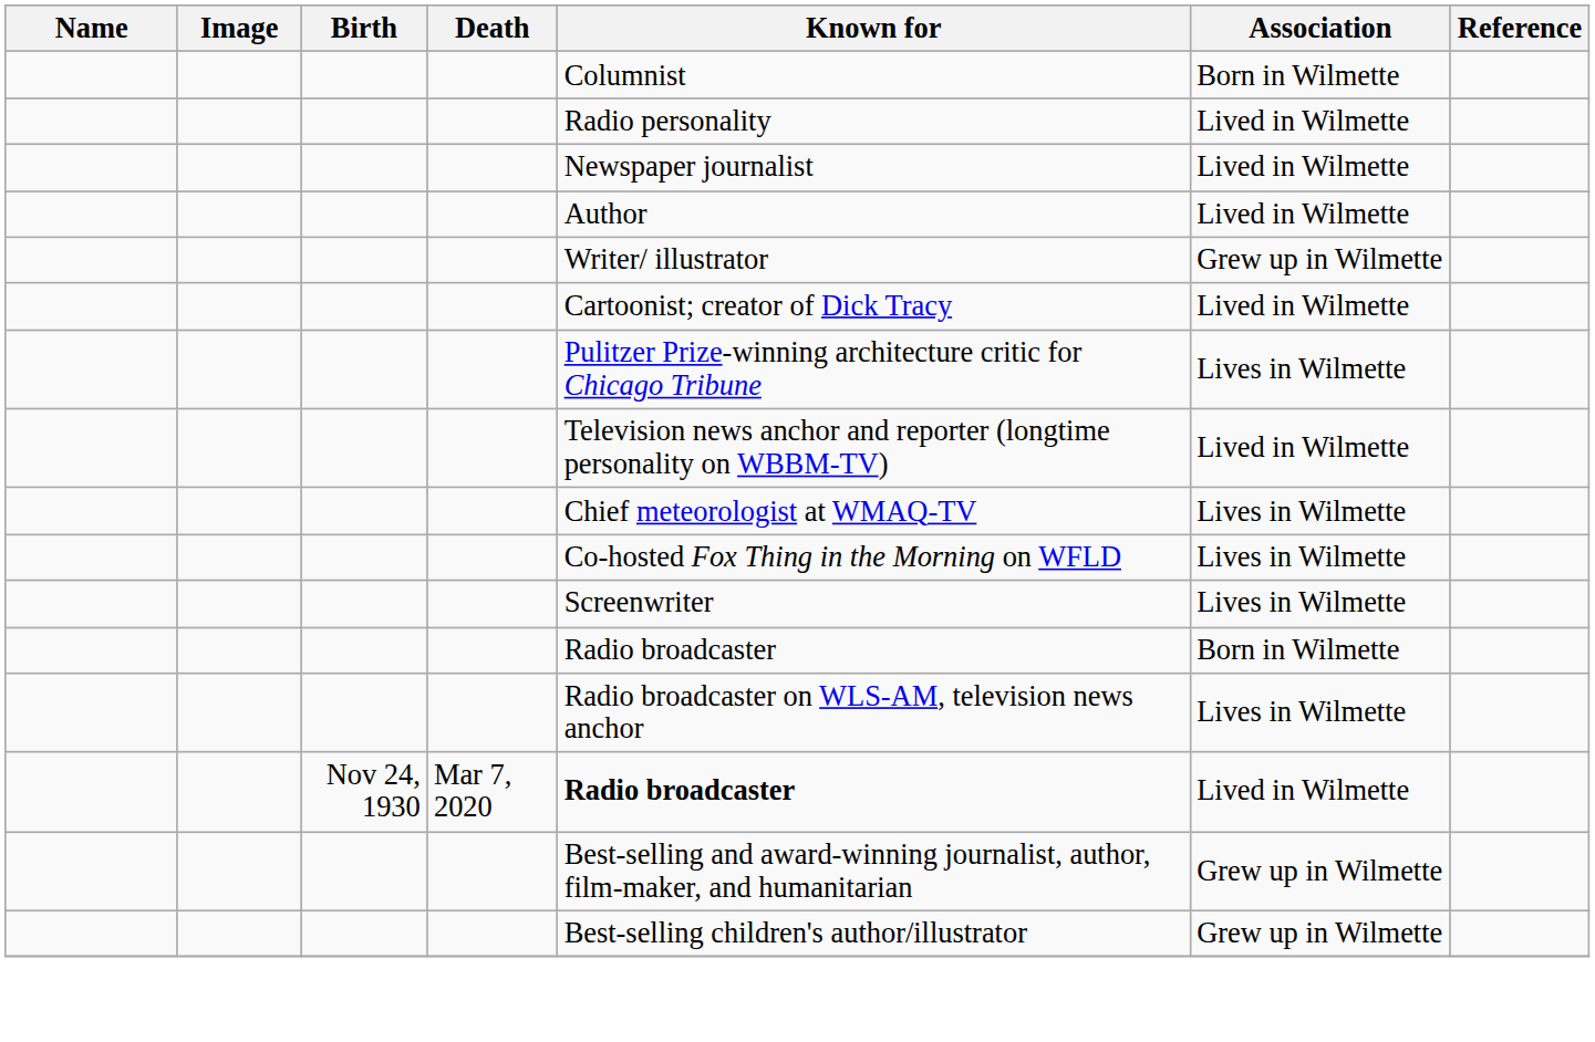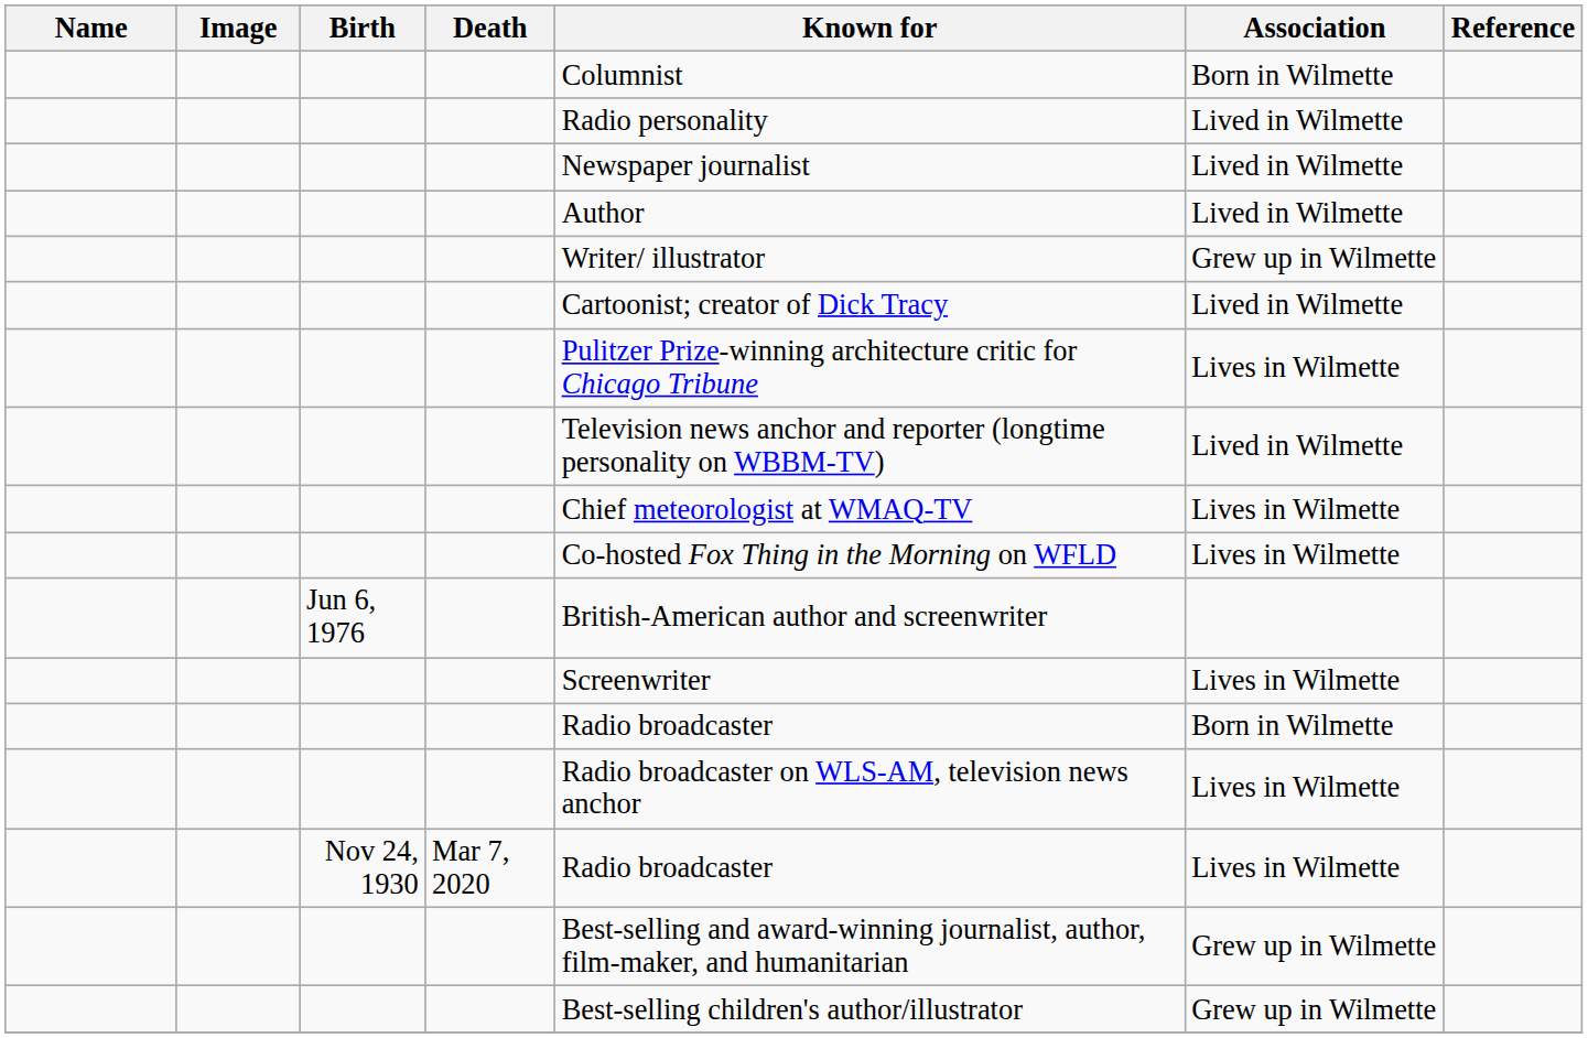+ row: Jun 6, 1976 | British-American author and screenwriter
Nov 24, 1930 | Known for: bold -> normal
Nov 24, 1930 | Association: Lived in Wilmette -> Lives in Wilmette
